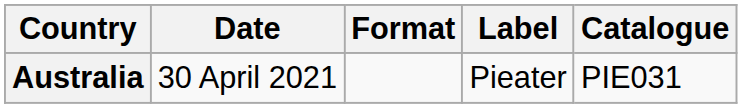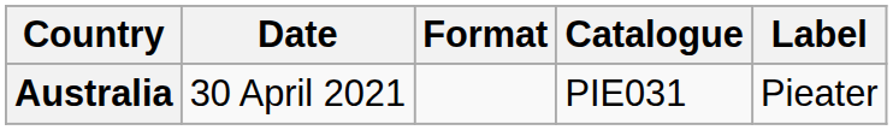columns swapped: Label <-> Catalogue
